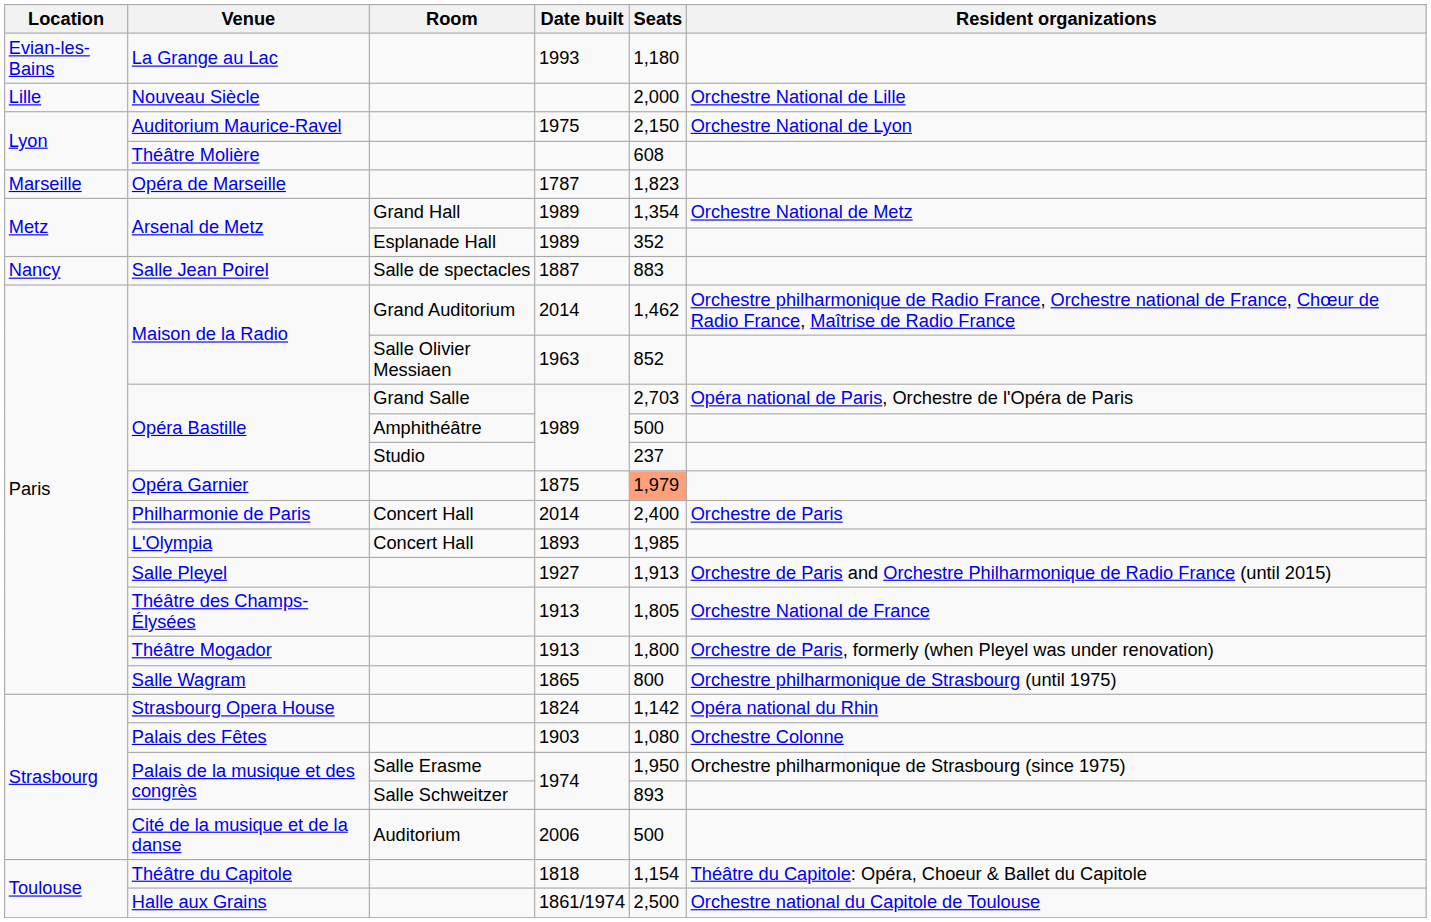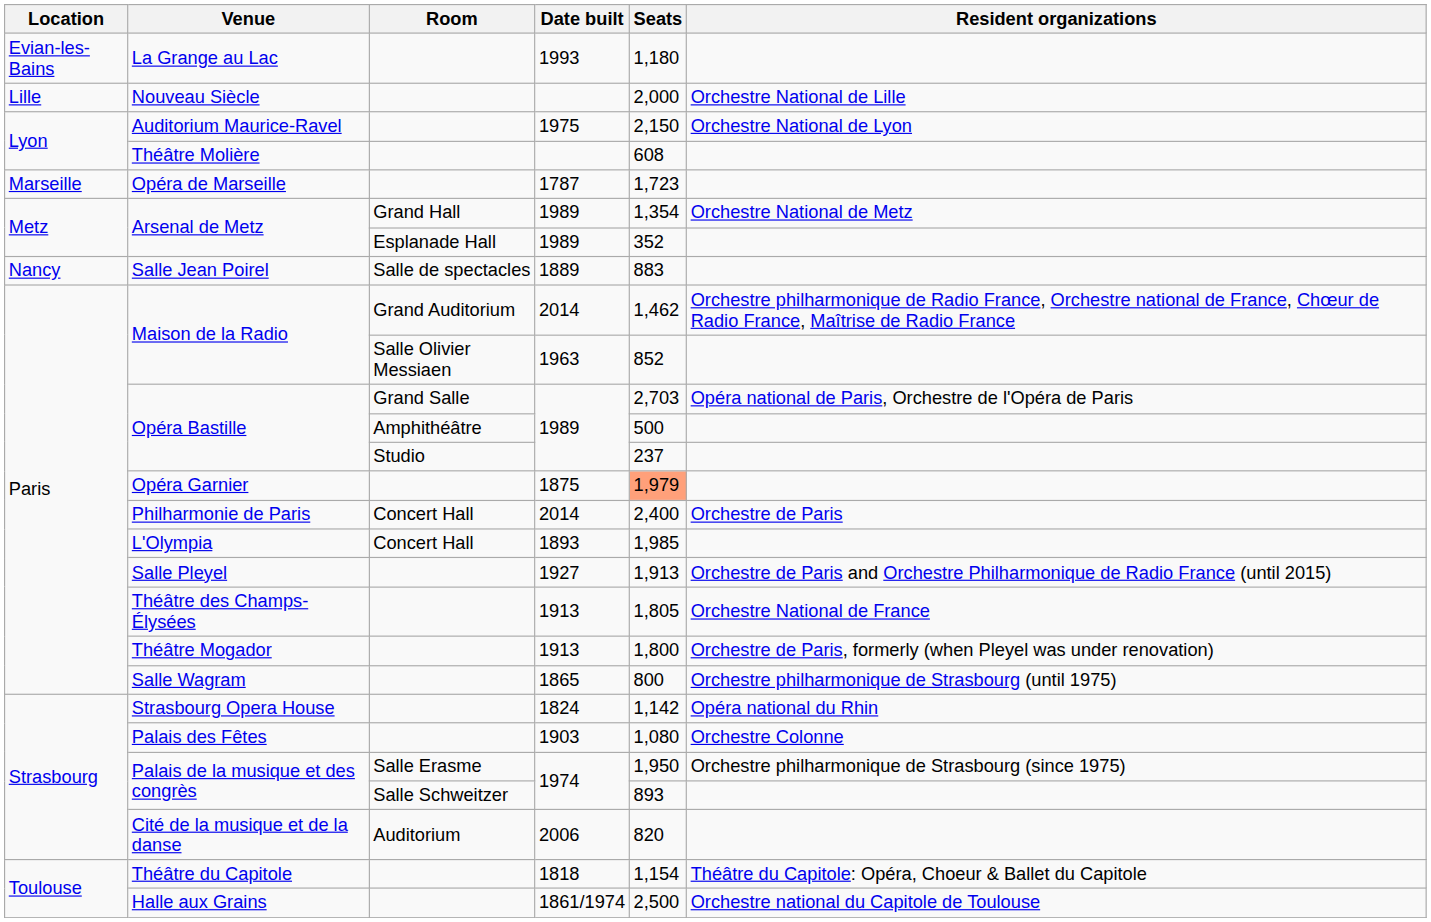Opéra de Marseille | Seats: 1,823 -> 1,723
Salle Jean Poirel | Date built: 1887 -> 1889
Cité de la musique et de la danse | Seats: 500 -> 820
